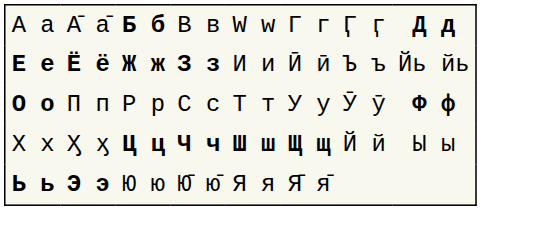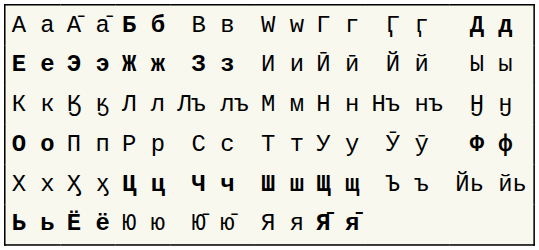Е е | column 2: Ё ё -> Э э
Е е | column 7: Ъ ъ -> Й й
Е е | column 8: Йь йь -> Ы ы
+ row: К к | Ӄ ӄ | Л л | Лъ лъ | М м | Н н | Нъ нъ | Ӈ ӈ
Х х | column 7: Й й -> Ъ ъ
Х х | column 8: Ы ы -> Йь йь
Ь ь | column 2: Э э -> Ё ё
Ь ь | column 6: normal -> bold
